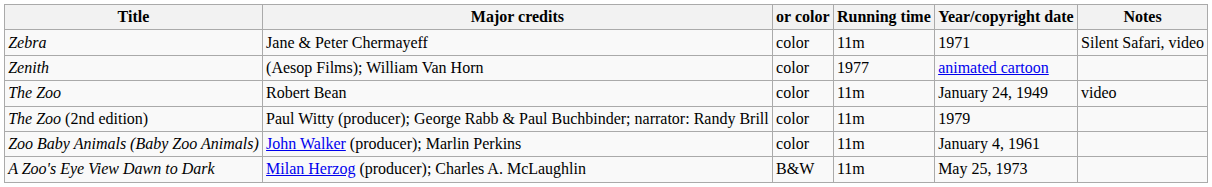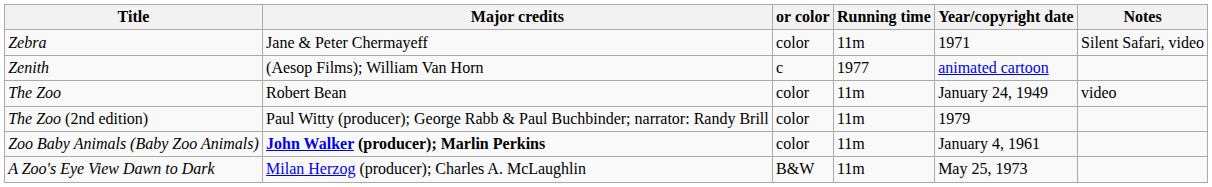Zenith | or color: color -> c
Zoo Baby Animals (Baby Zoo Animals) | Major credits: normal -> bold
